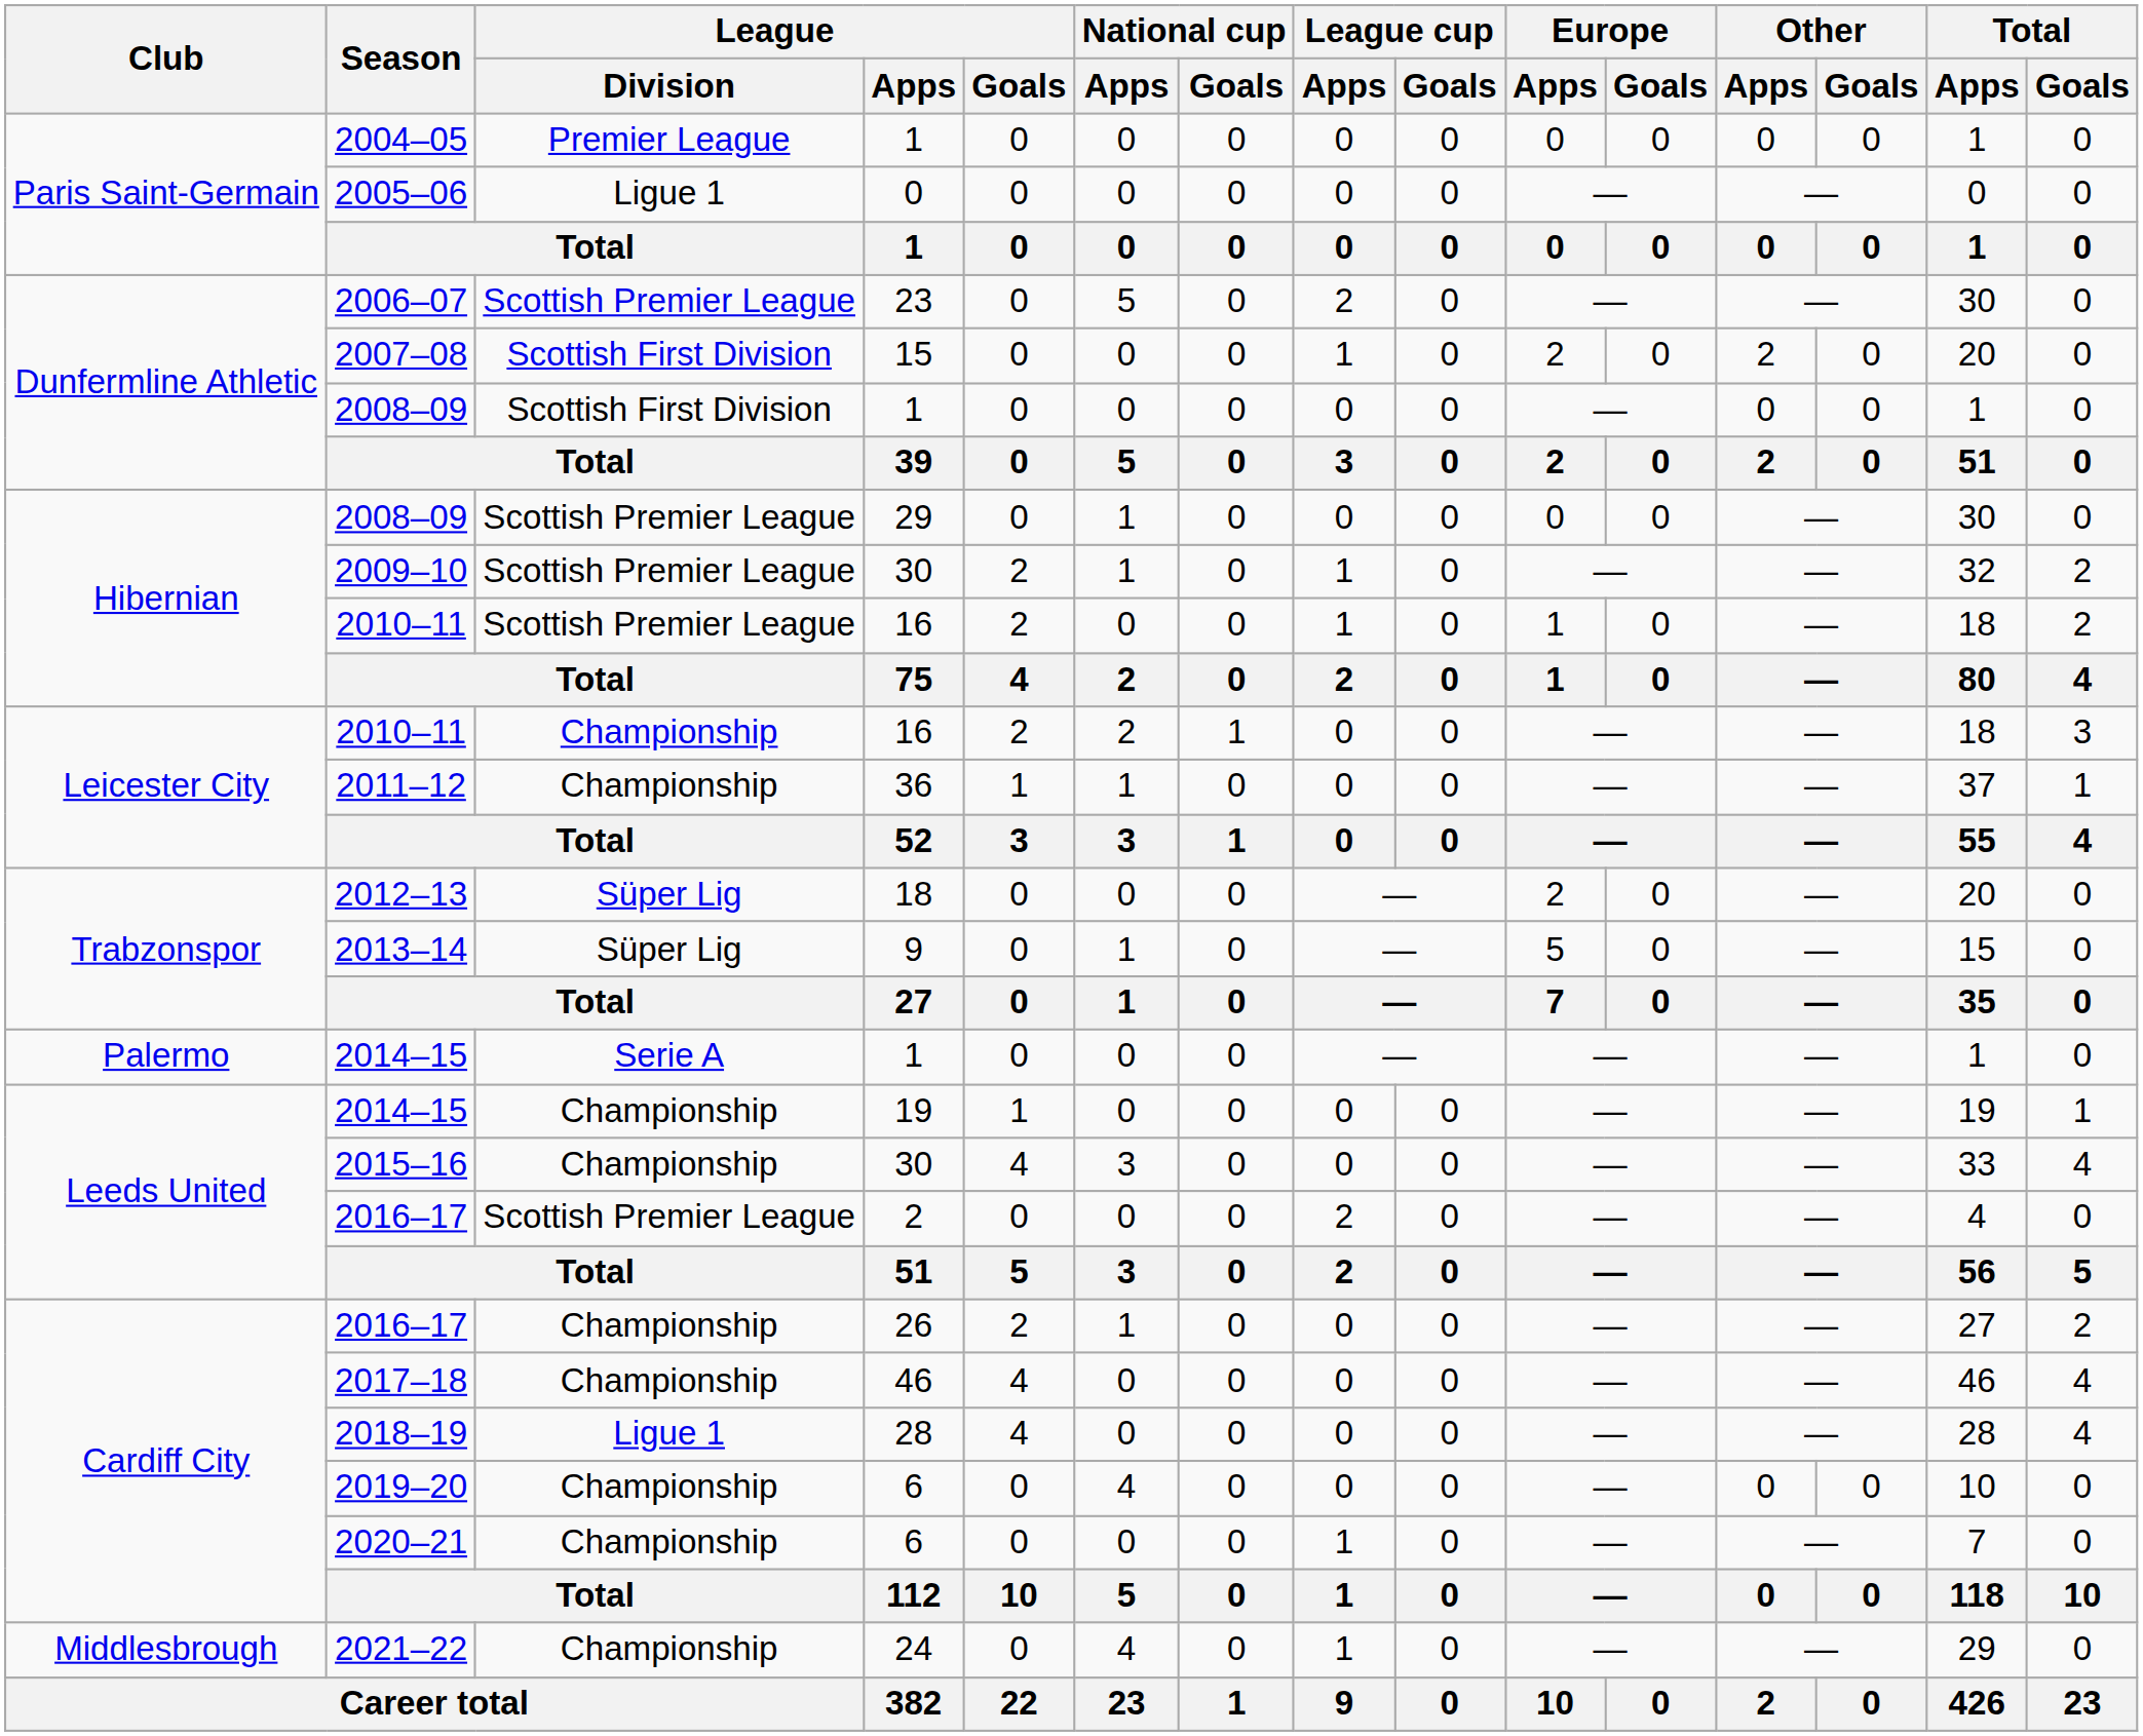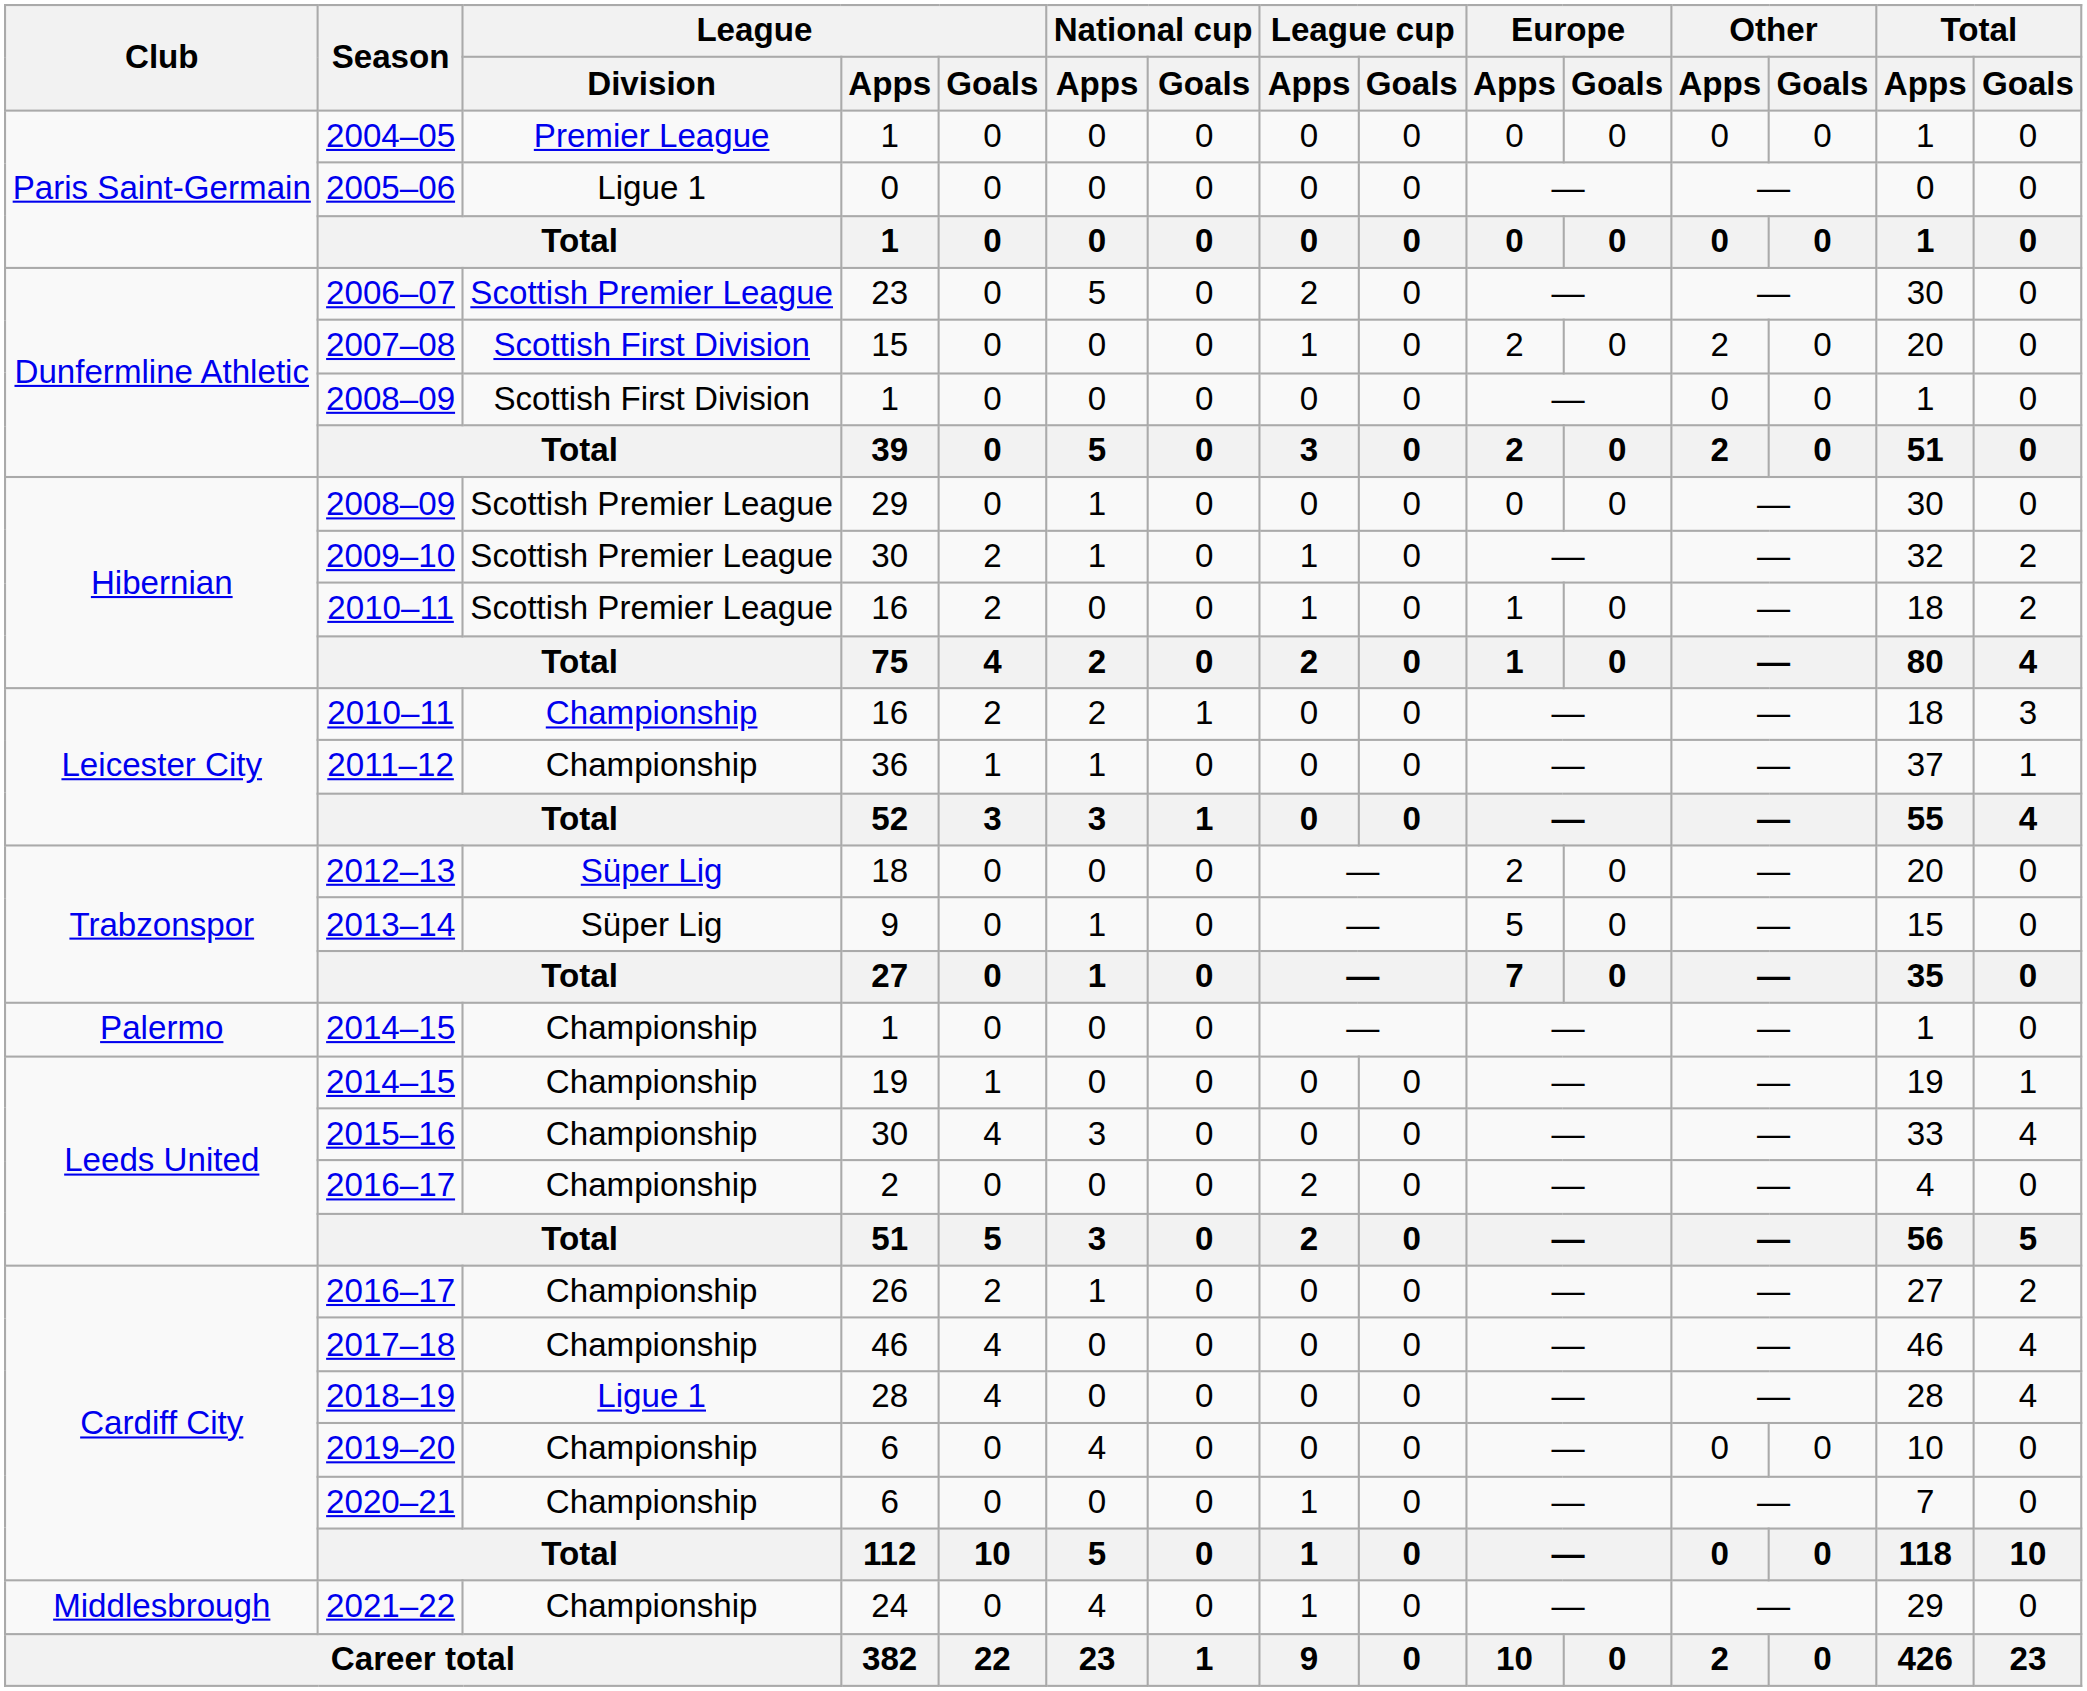Palermo / 2014–15 | League / Division: Serie A -> Championship
Leeds United / 2016–17 | League / Division: Scottish Premier League -> Championship
